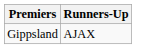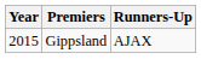+ column: Year | 2015
